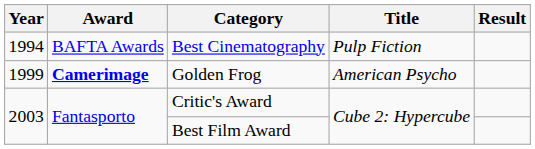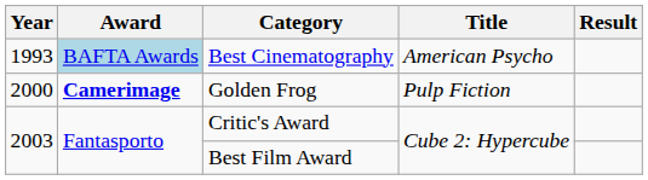Best Cinematography | Year: 1994 -> 1993
Best Cinematography | Award: no background -> lightblue background
Best Cinematography | Title: Pulp Fiction -> American Psycho
Golden Frog | Year: 1999 -> 2000
Golden Frog | Title: American Psycho -> Pulp Fiction
